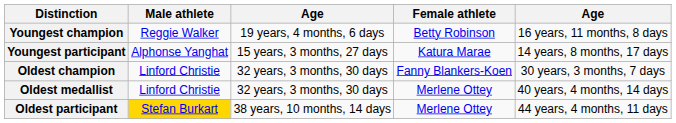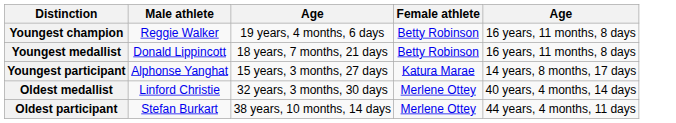+ row: Youngest medallist | Donald Lippincott | 18 years, 7 months, 21 days | Betty Robinson | 16 years, 11 months, 8 days
- row: Oldest champion | Linford Christie | 32 years, 3 months, 30 days | Fanny Blankers-Koen | 30 years, 3 months, 7 days
Oldest participant | Male athlete: gold background -> no background
